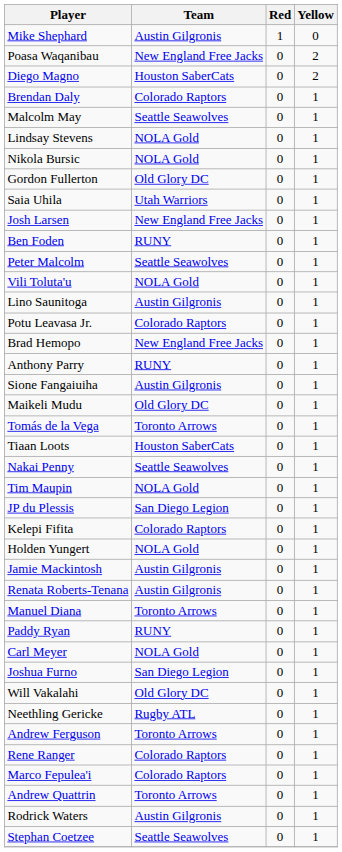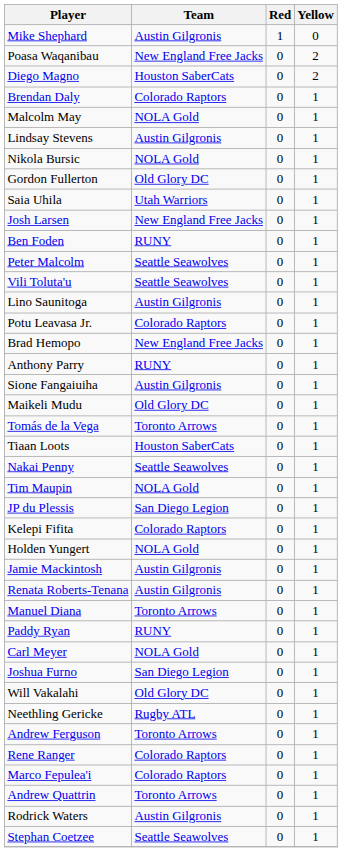Malcolm May | Team: Seattle Seawolves -> NOLA Gold
Lindsay Stevens | Team: NOLA Gold -> Austin Gilgronis
Vili Toluta'u | Team: NOLA Gold -> Seattle Seawolves
